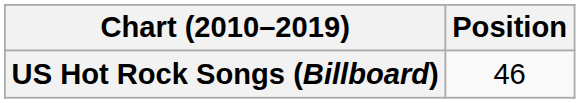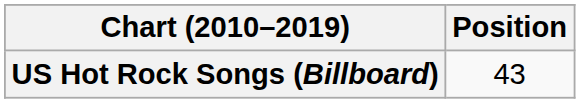US Hot Rock Songs (Billboard) | Position: 46 -> 43
